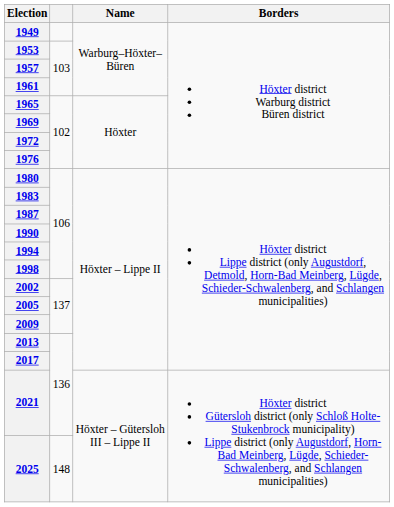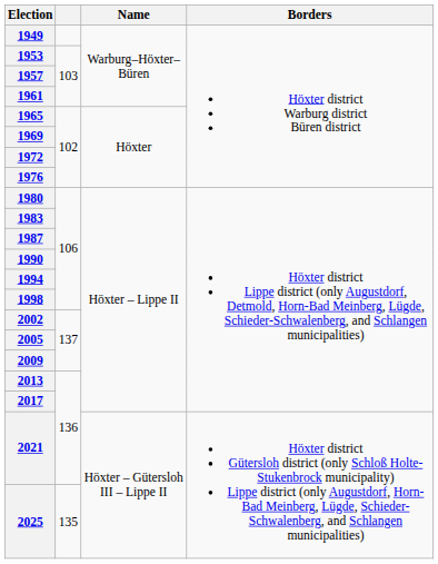2025 | column 2: 148 -> 135
